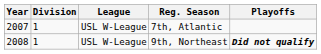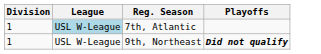- column: Year | 2007 | 2008
7th, Atlantic | League: no background -> lightblue background
